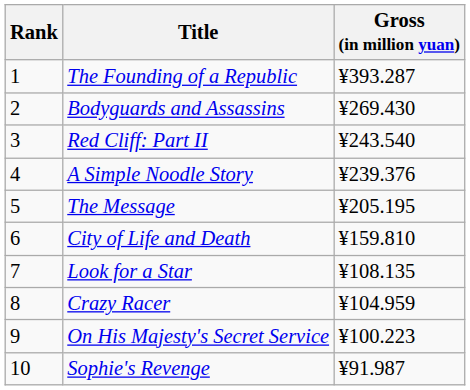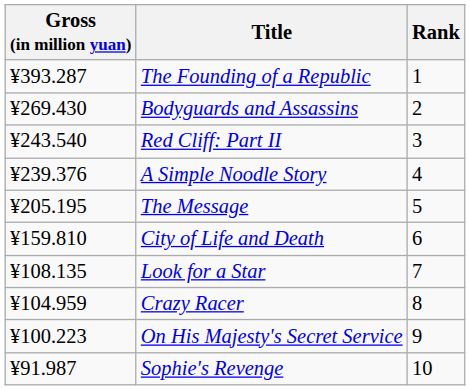columns swapped: Rank <-> Gross (in million yuan)
